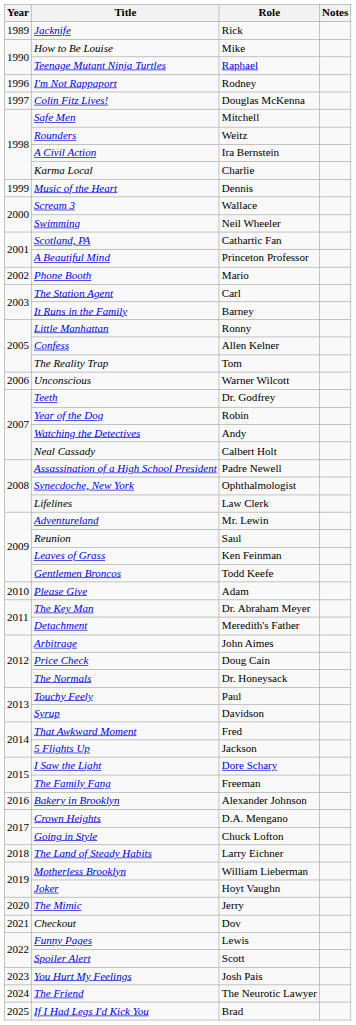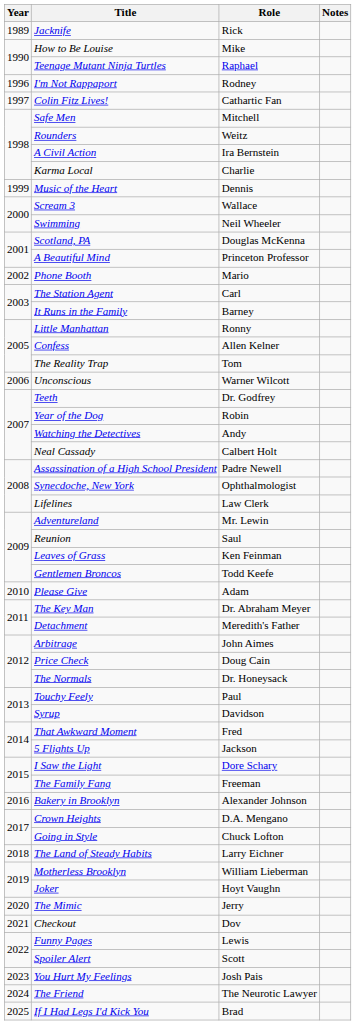Colin Fitz Lives! | Role: Douglas McKenna -> Cathartic Fan
Scotland, PA | Role: Cathartic Fan -> Douglas McKenna
